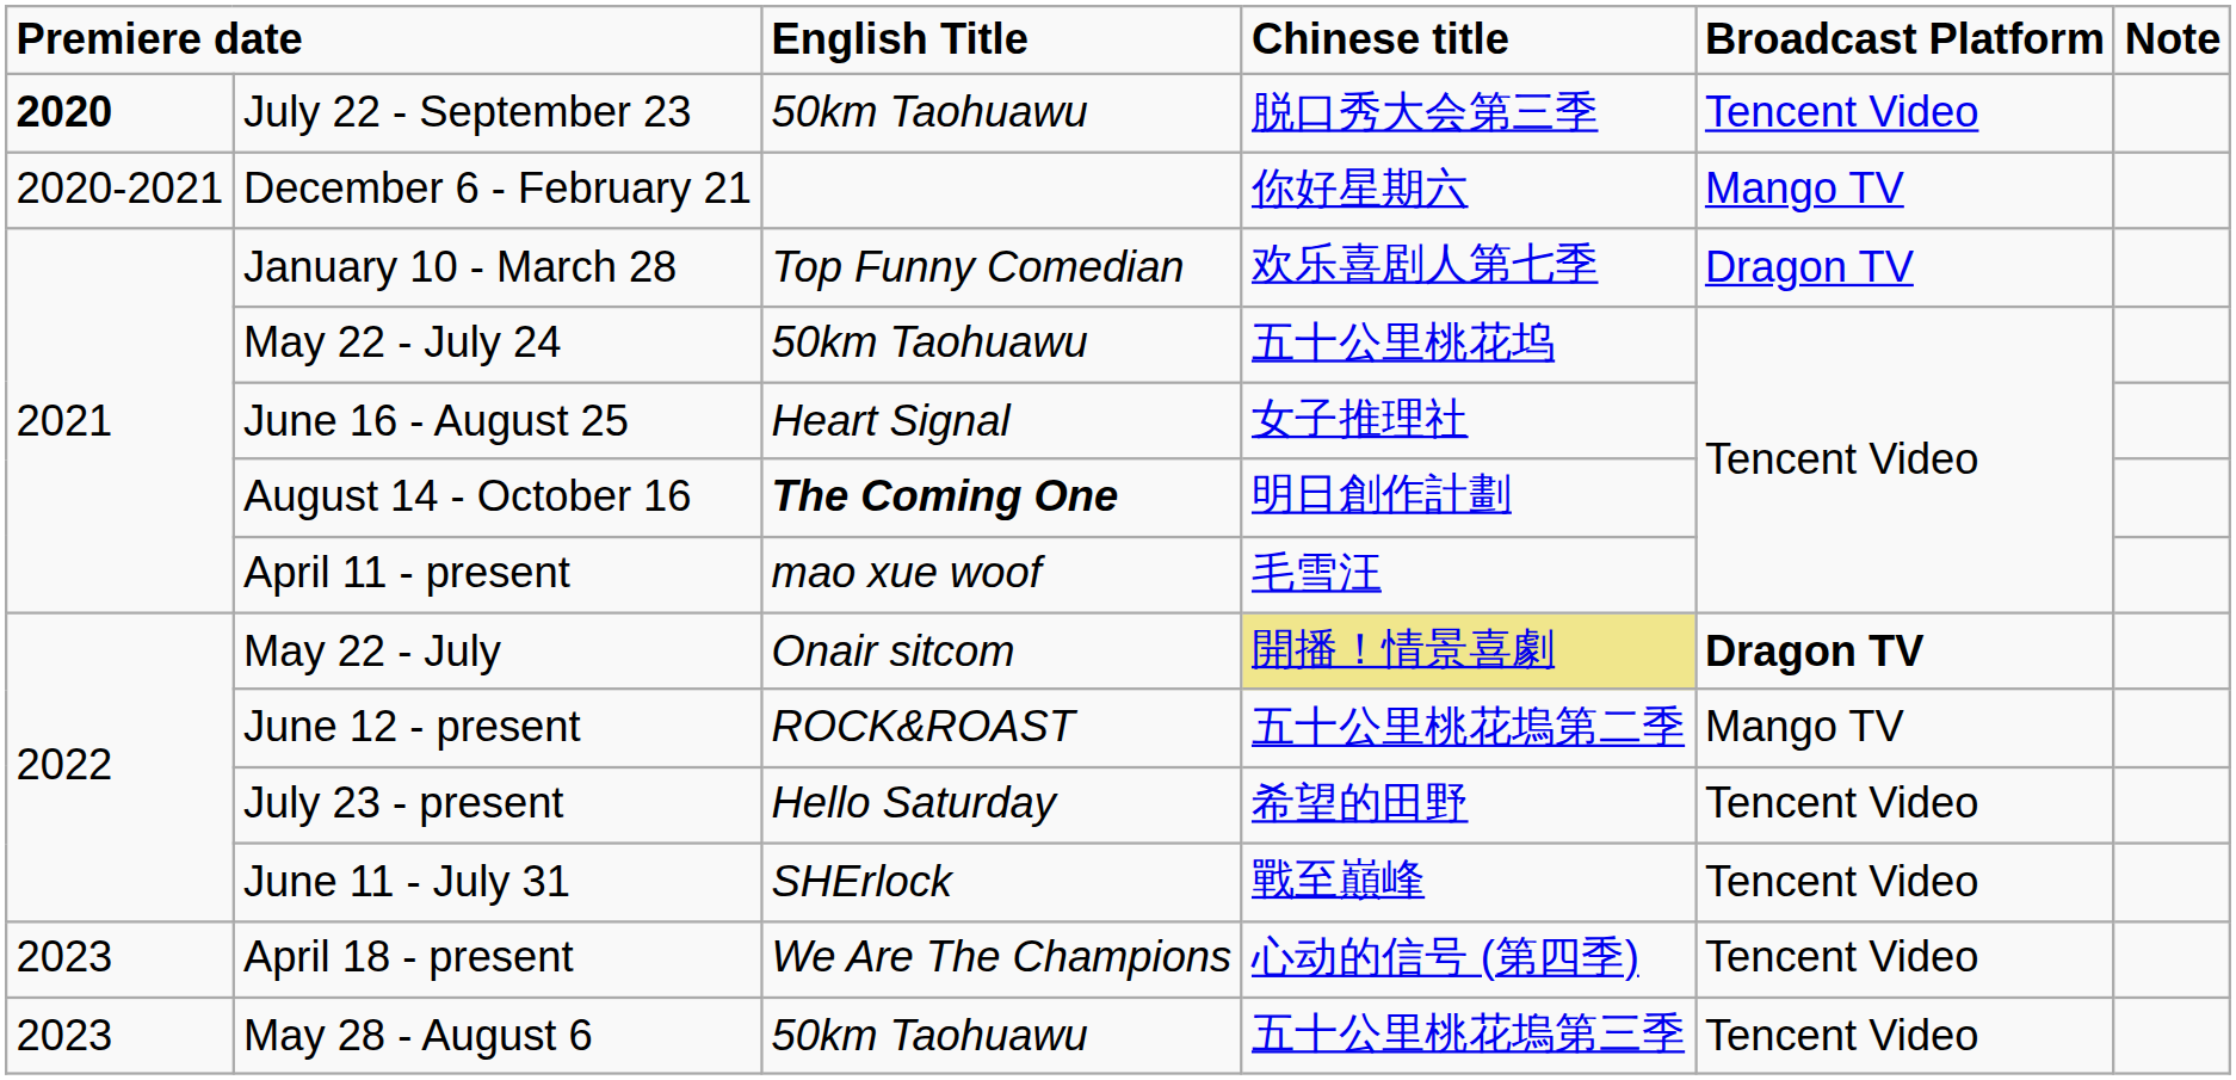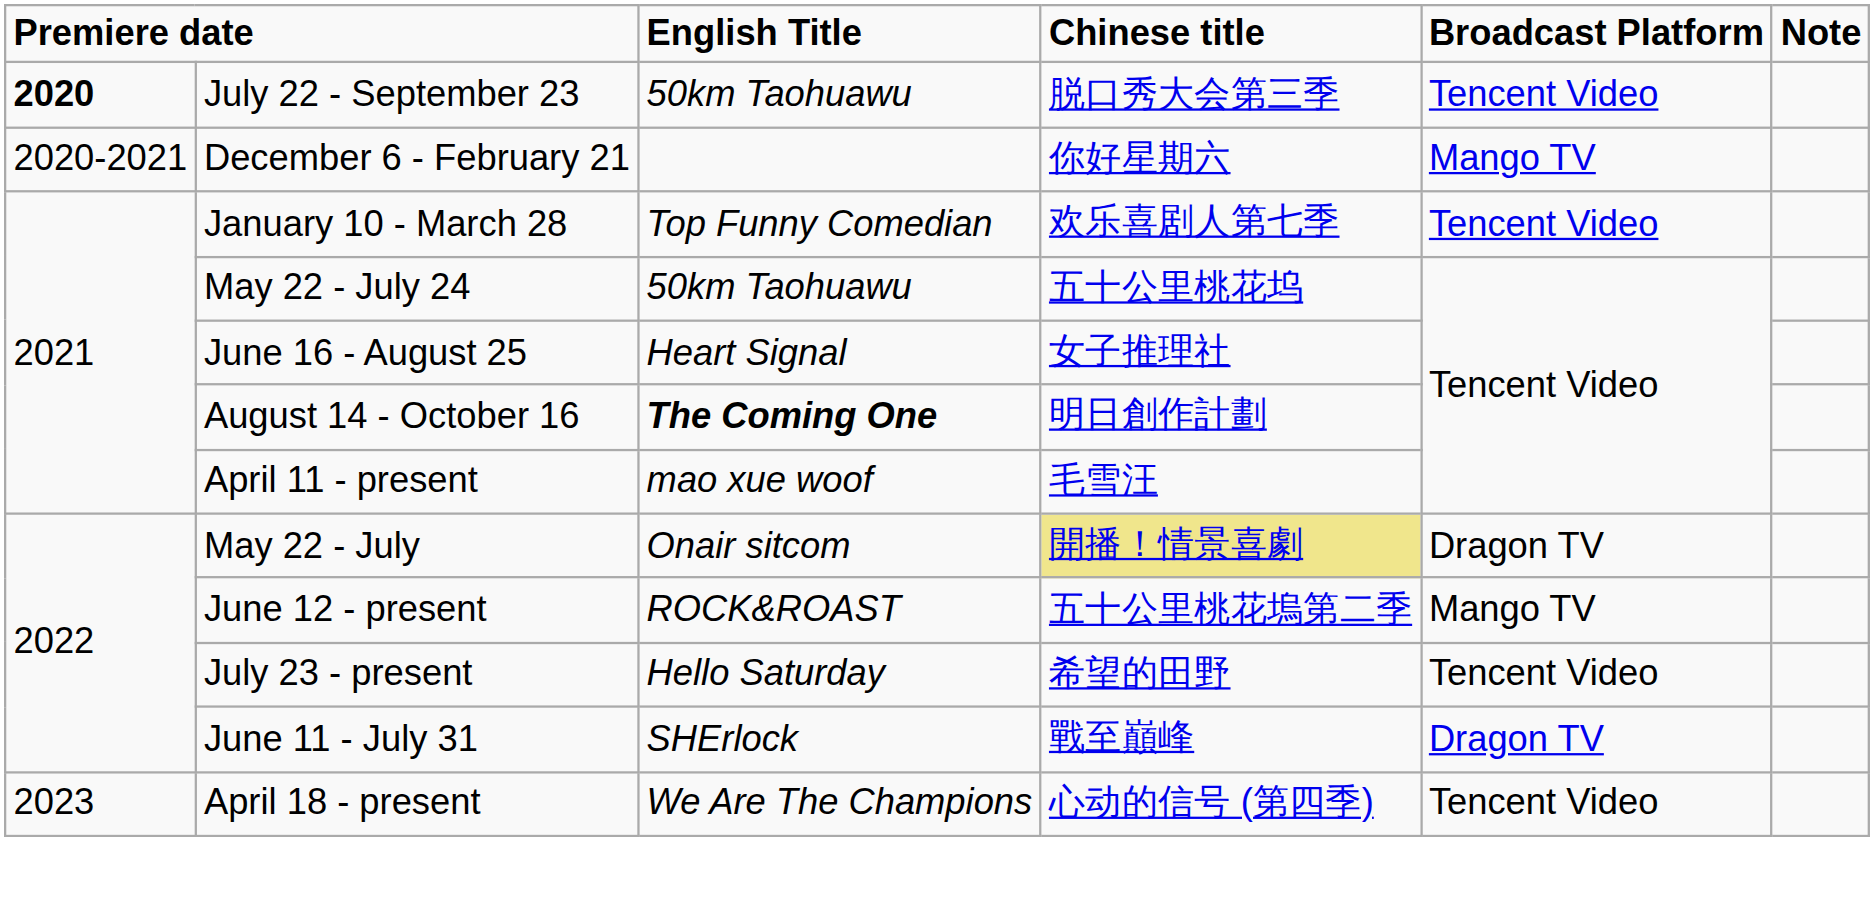January 10 - March 28 | Broadcast Platform: Dragon TV -> Tencent Video
May 22 - July | Broadcast Platform: bold -> normal
June 11 - July 31 | Broadcast Platform: Tencent Video -> Dragon TV
- row: 2023 | May 28 - August 6 | 50km Taohuawu | 五十公里桃花塢第三季 | Tencent Video
